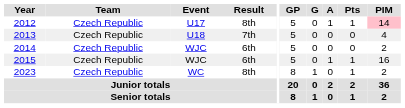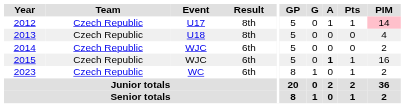2013 | Result: 7th -> 8th
2015 | A: normal -> bold
2023 | Result: 8th -> 6th
